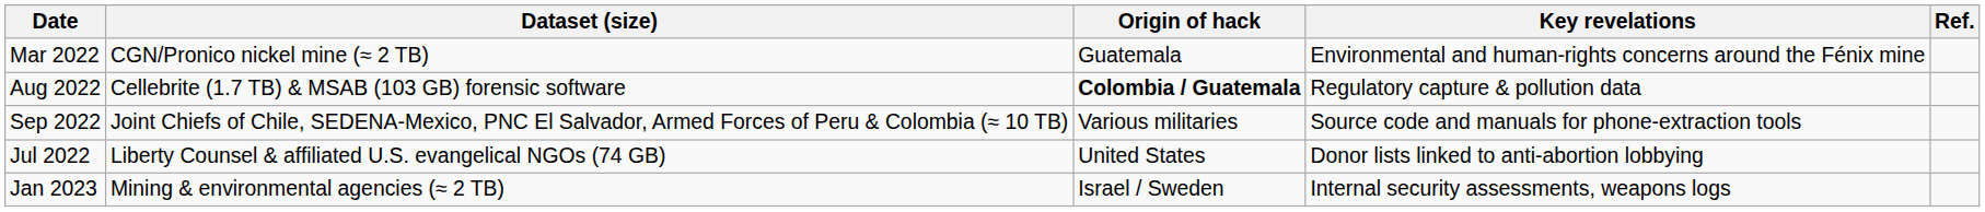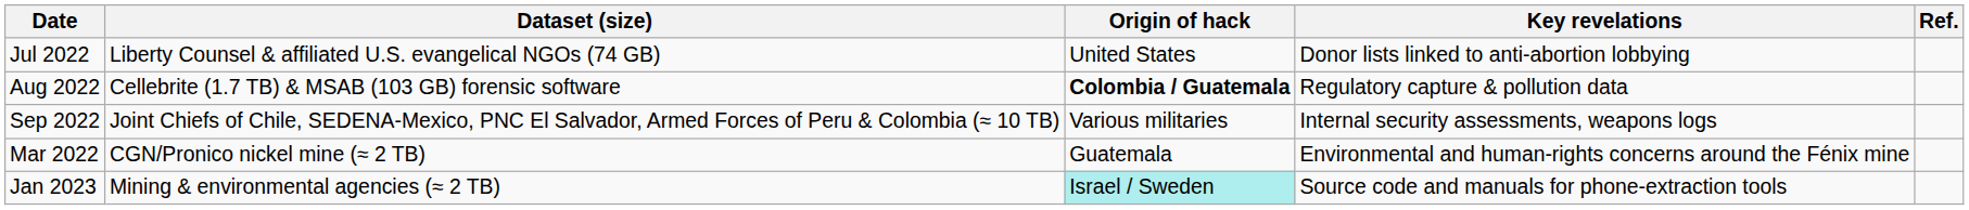rows swapped: Mar 2022 <-> Jul 2022
Sep 2022 | Key revelations: Source code and manuals for phone-extraction tools -> Internal security assessments, weapons logs
Jan 2023 | Origin of hack: no background -> paleturquoise background
Jan 2023 | Key revelations: Internal security assessments, weapons logs -> Source code and manuals for phone-extraction tools
